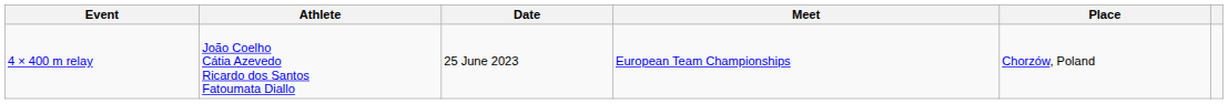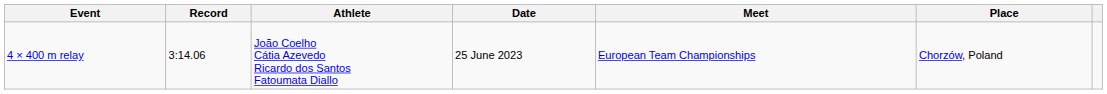+ column: Record | 3:14.06
